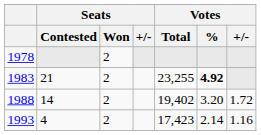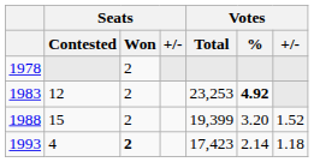1983 | Seats / Contested: 21 -> 12
1983 | Votes / Total: 23,255 -> 23,253
1988 | Seats / Contested: 14 -> 15
1988 | Votes / Total: 19,402 -> 19,399
1988 | Votes / +/-: 1.72 -> 1.52
1993 | Seats / Won: normal -> bold
1993 | Votes / +/-: 1.16 -> 1.18
